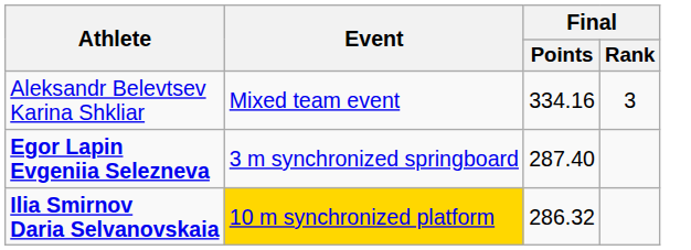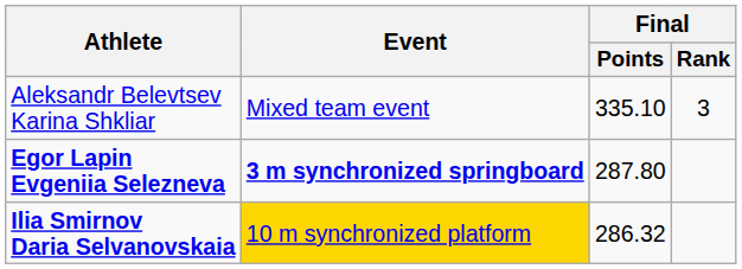Aleksandr Belevtsev Karina Shkliar | Final / Points: 334.16 -> 335.10
Egor Lapin Evgeniia Selezneva | Event: normal -> bold
Egor Lapin Evgeniia Selezneva | Final / Points: 287.40 -> 287.80
